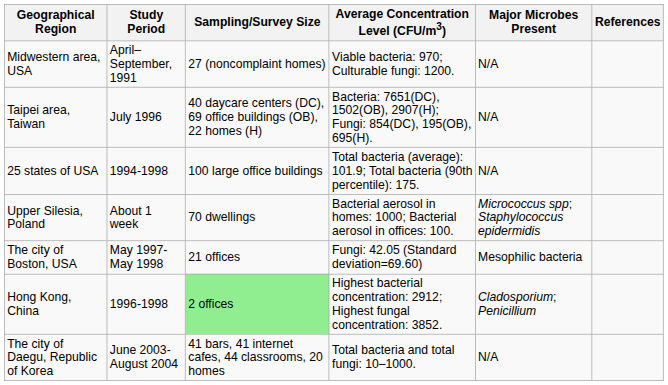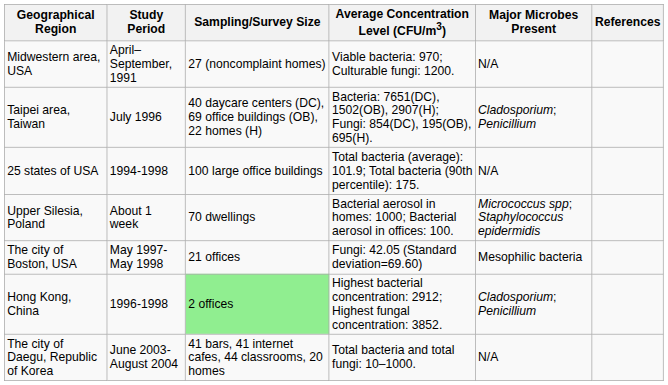Taipei area, Taiwan | Major Microbes Present: N/A -> Cladosporium; Penicillium
